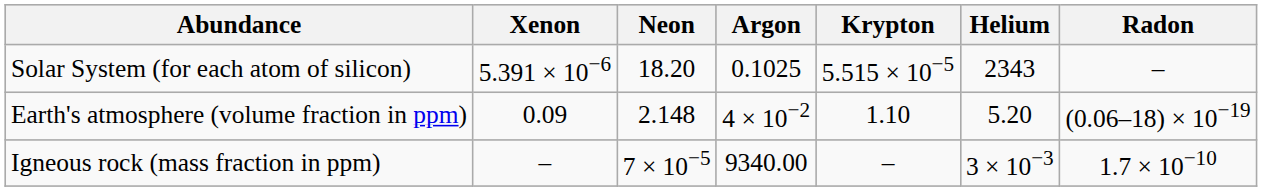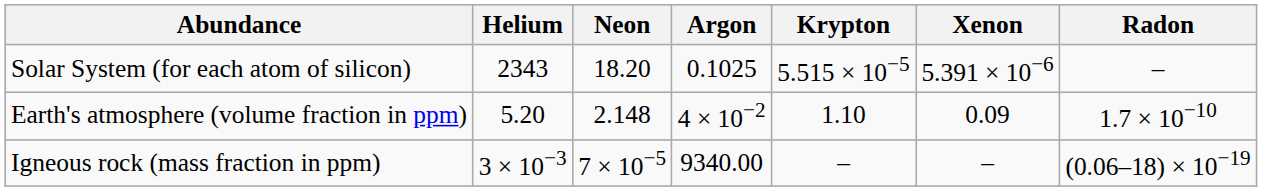columns swapped: Helium <-> Xenon
Earth's atmosphere (volume fraction in ppm) | Radon: (0.06–18) × 10−19 -> 1.7 × 10−10
Igneous rock (mass fraction in ppm) | Radon: 1.7 × 10−10 -> (0.06–18) × 10−19
